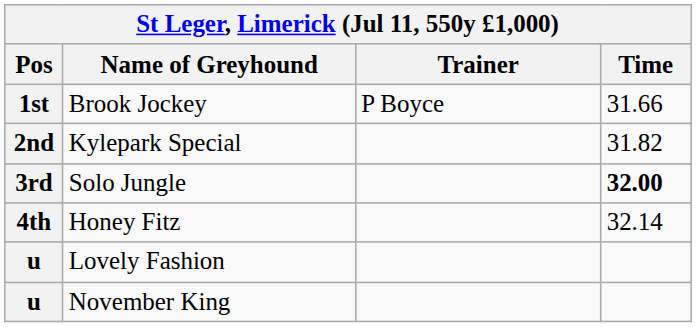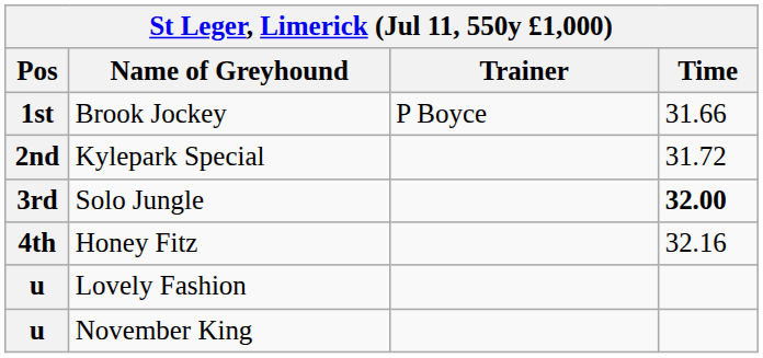Kylepark Special | Time: 31.82 -> 31.72
Honey Fitz | Time: 32.14 -> 32.16
